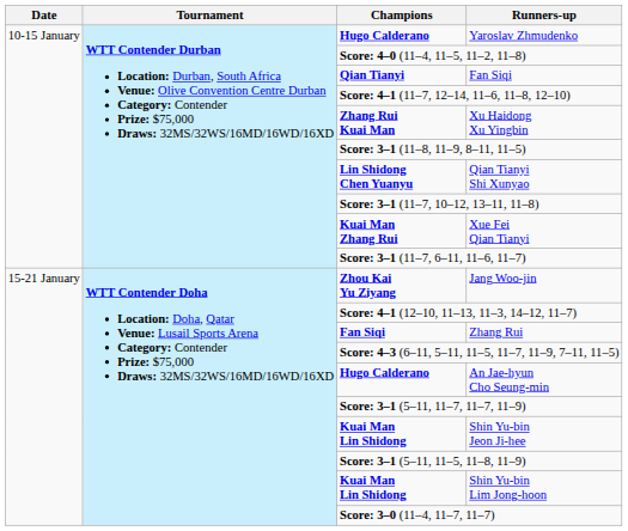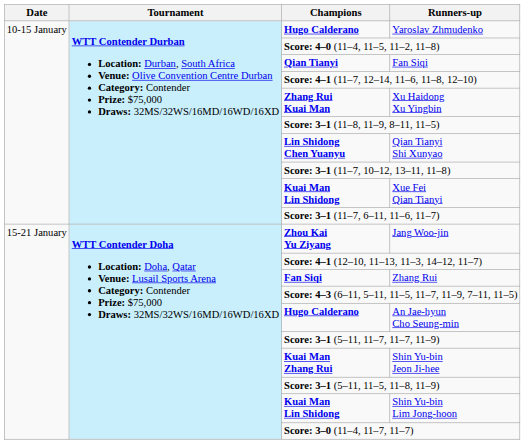Xue Fei Qian Tianyi | Champions: Kuai Man Zhang Rui -> Kuai Man Lin Shidong
Shin Yu-bin Jeon Ji-hee | Champions: Kuai Man Lin Shidong -> Kuai Man Zhang Rui
